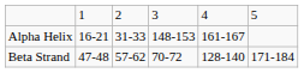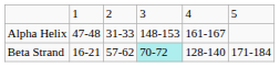Alpha Helix | column 2: 16-21 -> 47-48
Beta Strand | column 2: 47-48 -> 16-21
Beta Strand | column 4: no background -> paleturquoise background
